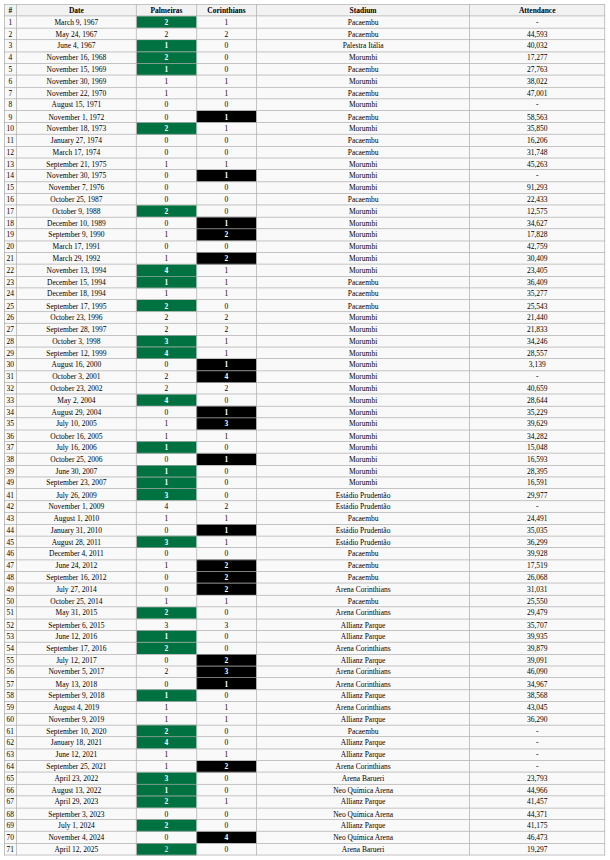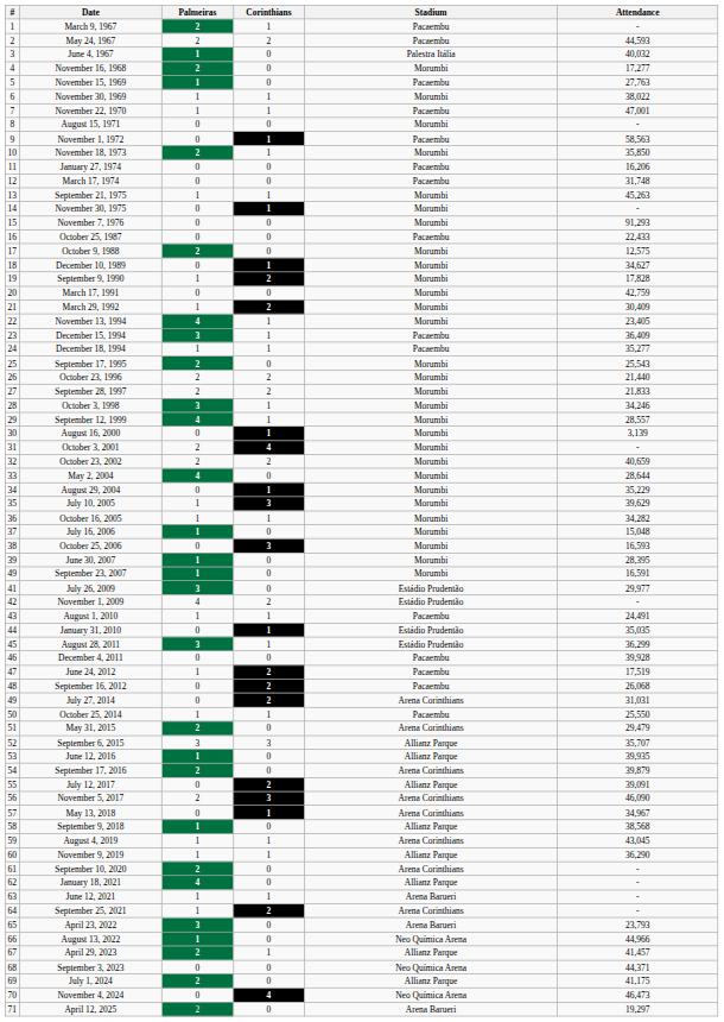December 15, 1994 | Palmeiras: 1 -> 3
September 17, 1995 | Stadium: Pacaembu -> Morumbi
October 25, 2006 | Corinthians: 1 -> 3
September 10, 2020 | Stadium: Pacaembu -> Arena Corinthians
June 12, 2021 | Stadium: Allianz Parque -> Arena Barueri
